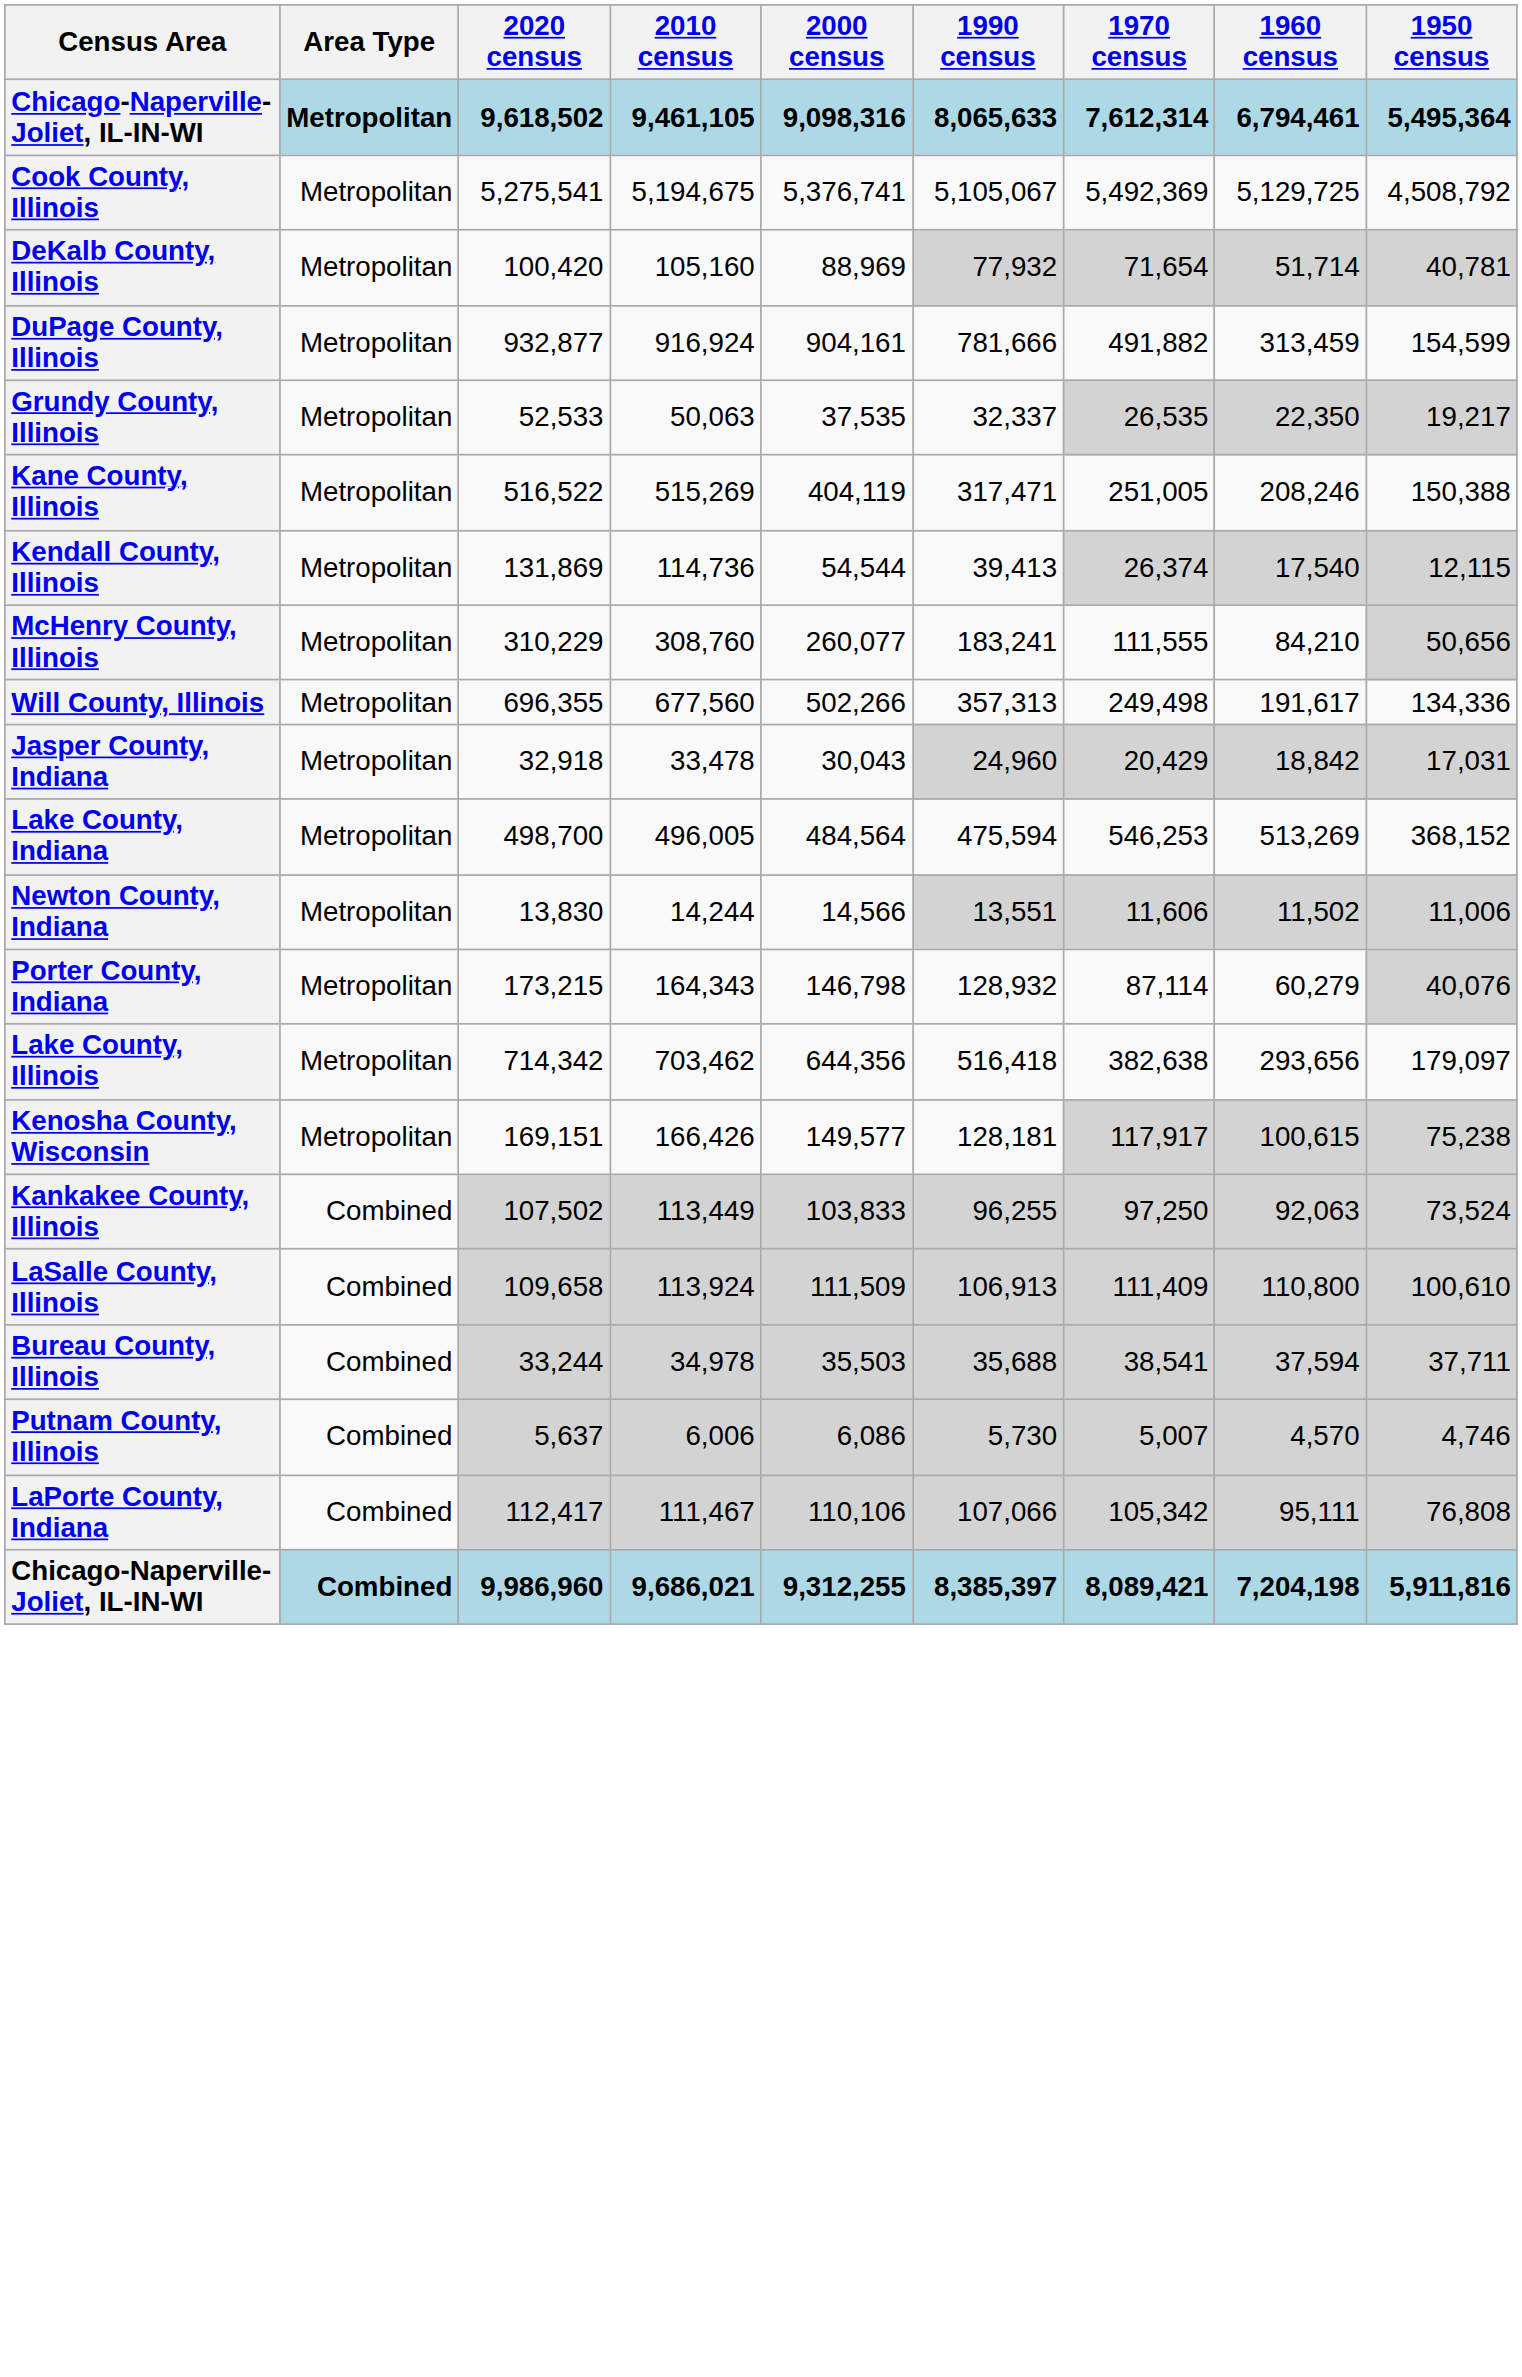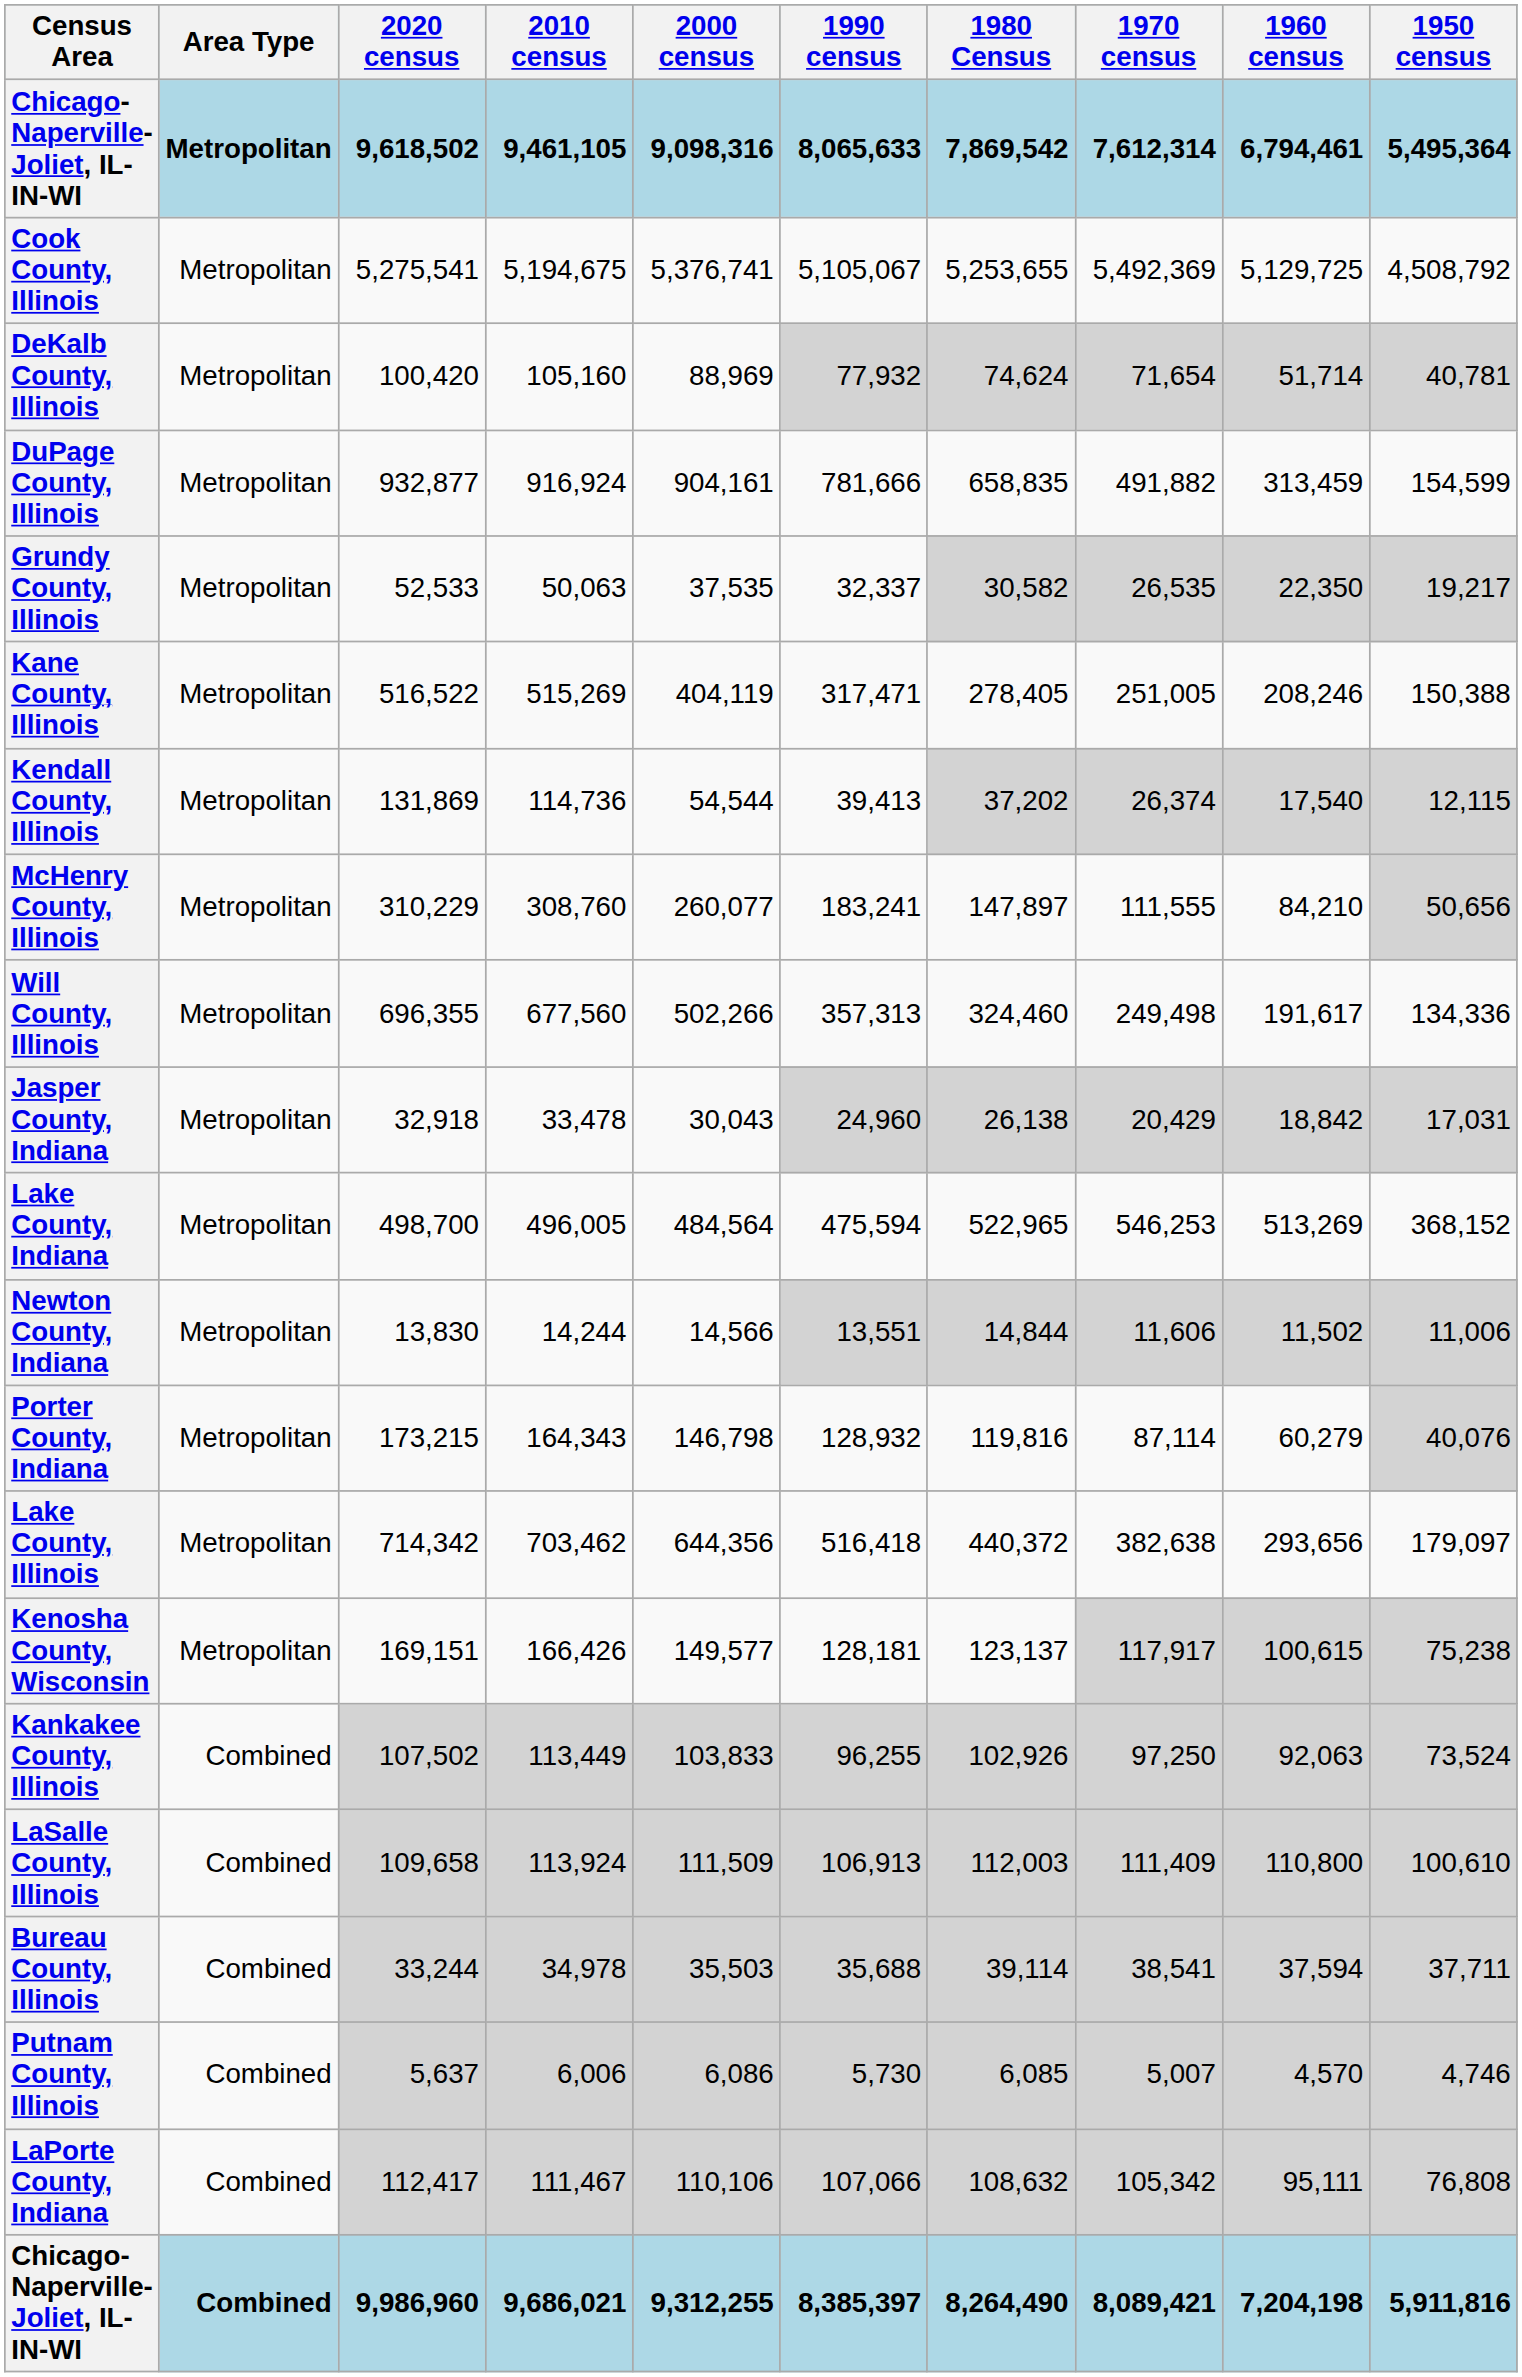+ column: 1980 Census | 7,869,542 | 5,253,655 | 74,624 | 658,835 | 30,582 | 278,405 | 37,202 | 147,897 | 324,460 | 26,138 | 522,965 | 14,844 | 119,816 | 440,372 | 123,137 | 102,926 | 112,003 | 39,114 | 6,085 | 108,632 | 8,264,490
